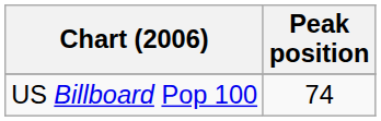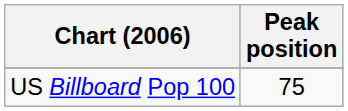US Billboard Pop 100 | Peak position: 74 -> 75
